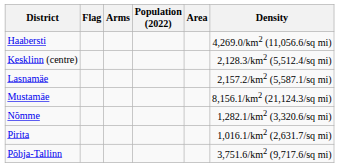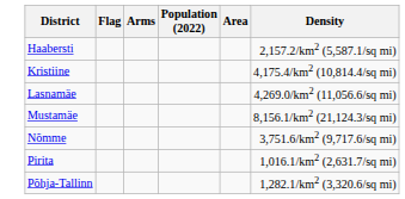Haabersti | Density: 4,269.0/km2 (11,056.6/sq mi) -> 2,157.2/km2 (5,587.1/sq mi)
- row: Kesklinn (centre) | 2,128.3/km2 (5,512.4/sq mi)
+ row: Kristiine | 4,175.4/km2 (10,814.4/sq mi)
Lasnamäe | Density: 2,157.2/km2 (5,587.1/sq mi) -> 4,269.0/km2 (11,056.6/sq mi)
Nõmme | Density: 1,282.1/km2 (3,320.6/sq mi) -> 3,751.6/km2 (9,717.6/sq mi)
Põhja-Tallinn | Density: 3,751.6/km2 (9,717.6/sq mi) -> 1,282.1/km2 (3,320.6/sq mi)
